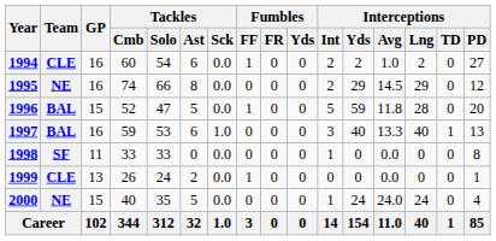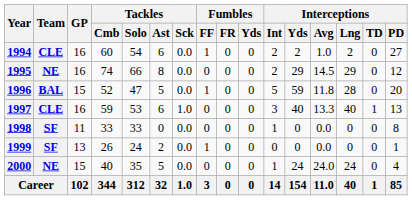1997 | Team: BAL -> CLE
1999 | Team: CLE -> SF
